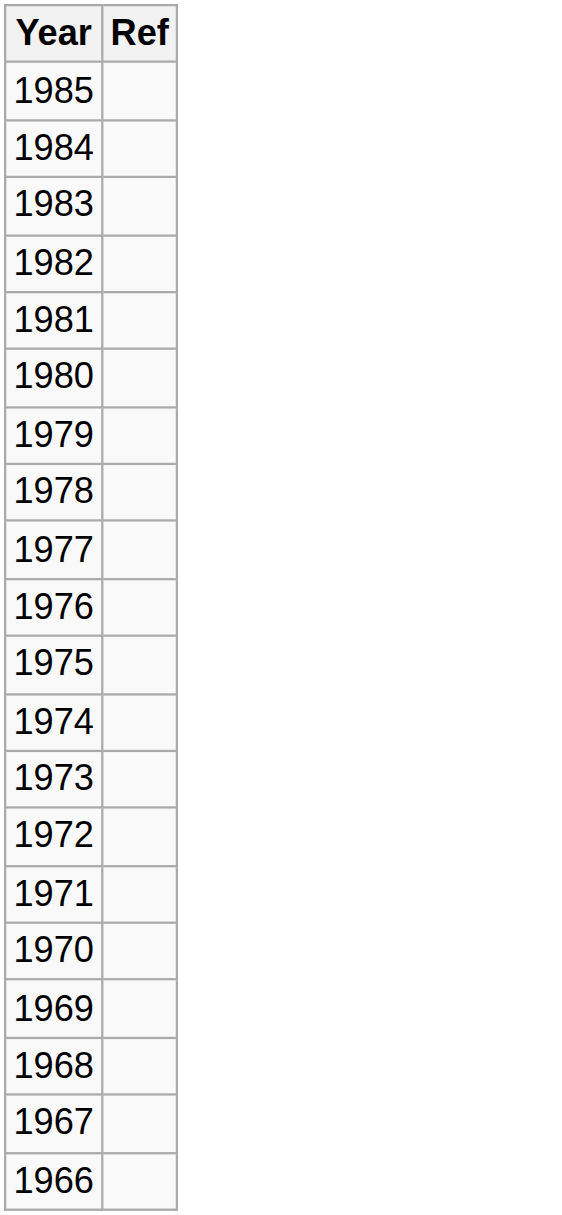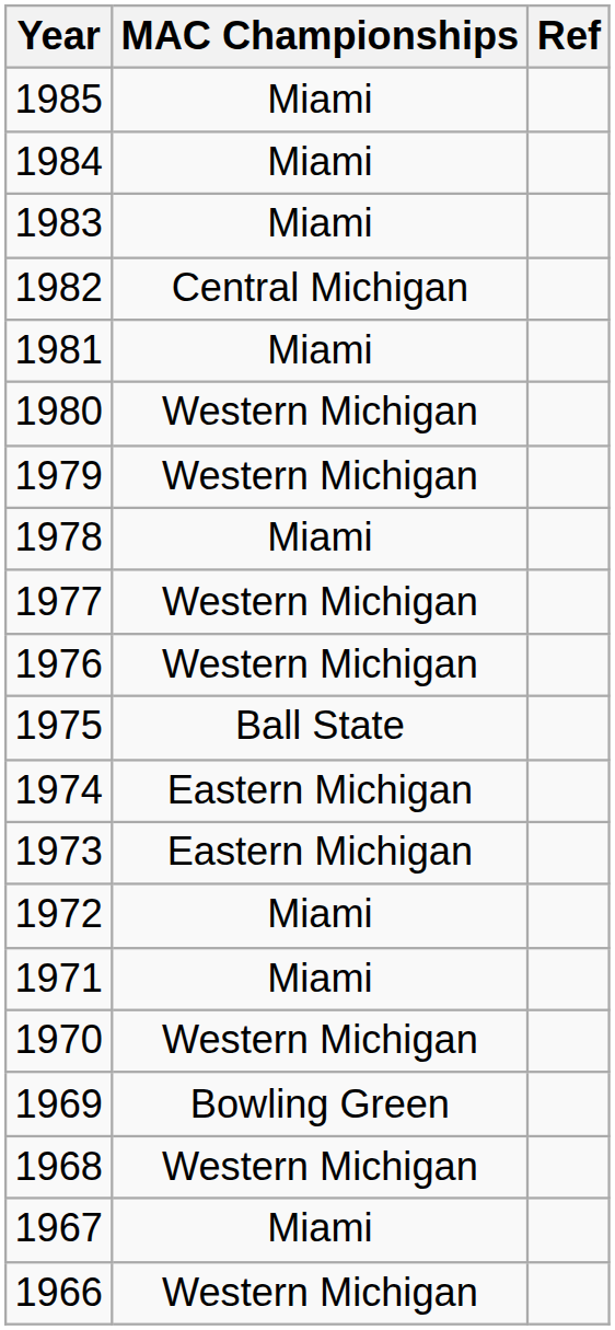+ column: MAC Championships | Miami | Miami | Miami | Central Michigan | Miami | Western Michigan | Western Michigan | Miami | Western Michigan | Western Michigan | Ball State | Eastern Michigan | Eastern Michigan | Miami | Miami | Western Michigan | Bowling Green | Western Michigan | Miami | Western Michigan
